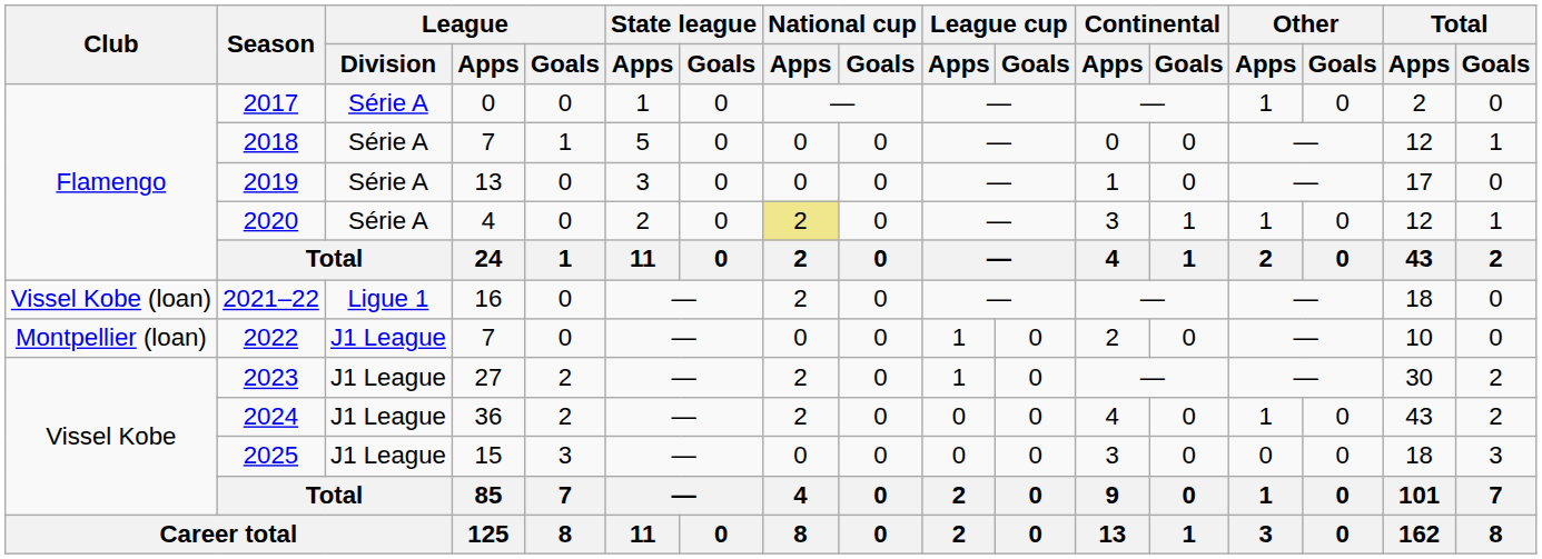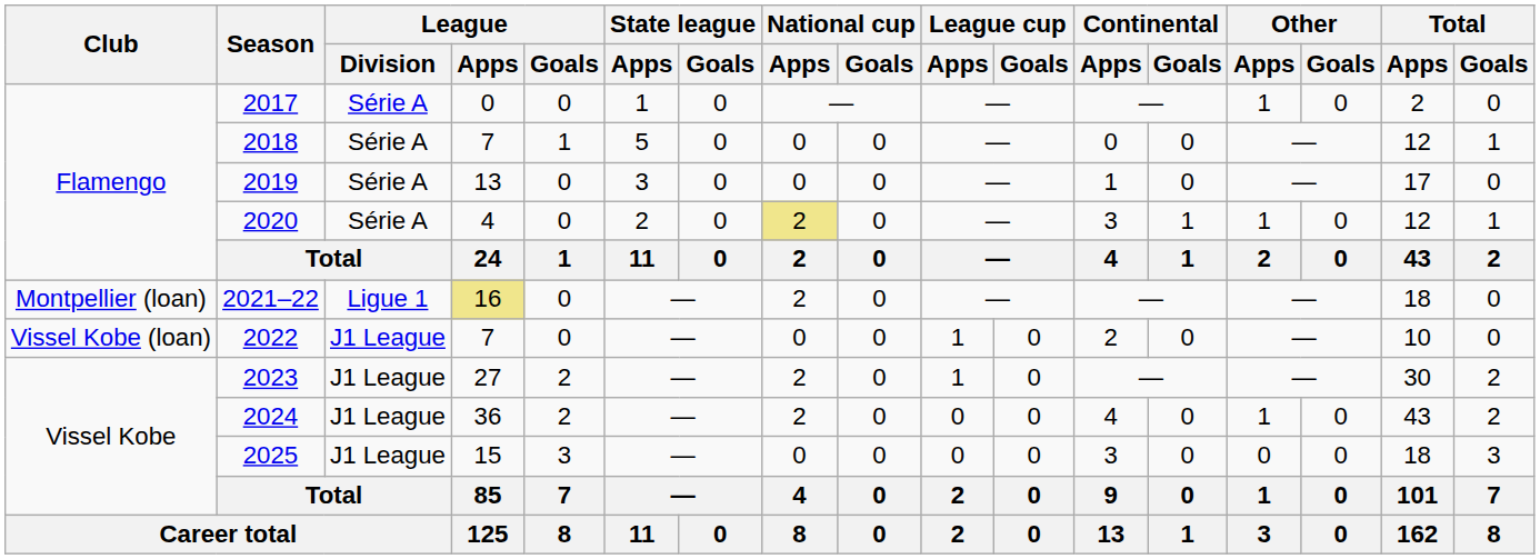2021–22 | Club: Vissel Kobe (loan) -> Montpellier (loan)
2021–22 | League / Apps: no background -> khaki background
2022 | Club: Montpellier (loan) -> Vissel Kobe (loan)
